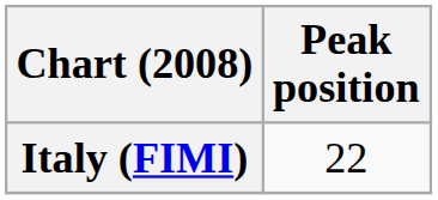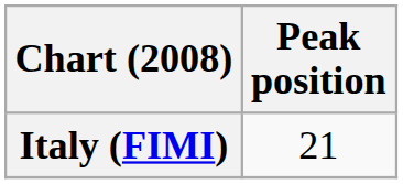Italy (FIMI) | Peak position: 22 -> 21
